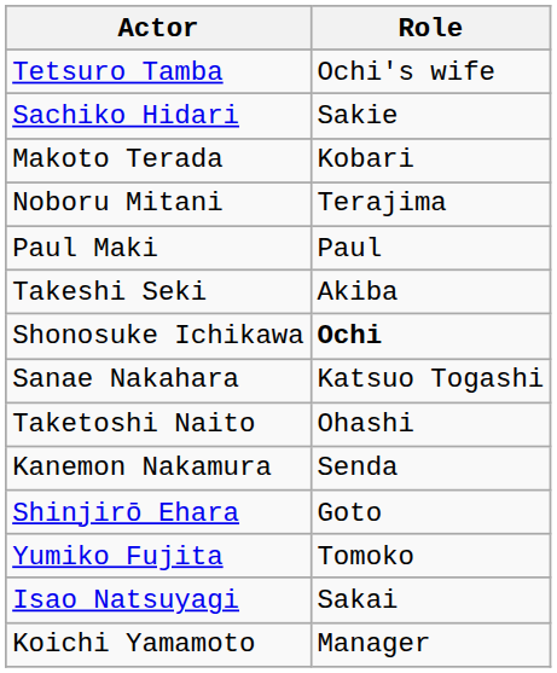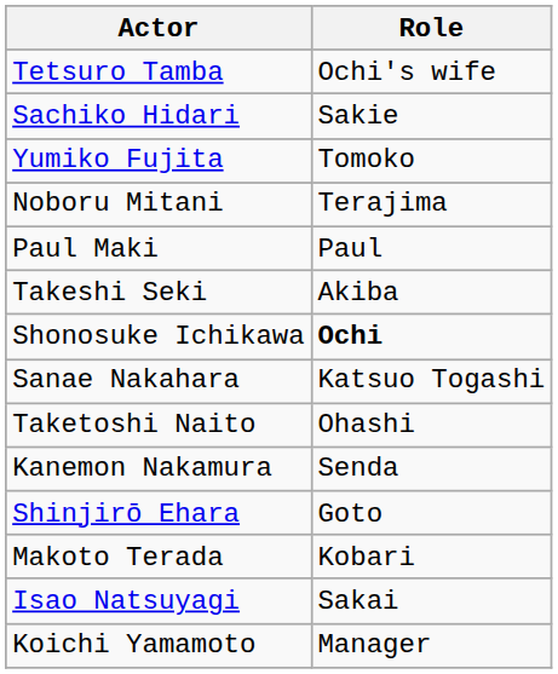rows swapped: Yumiko Fujita <-> Makoto Terada
